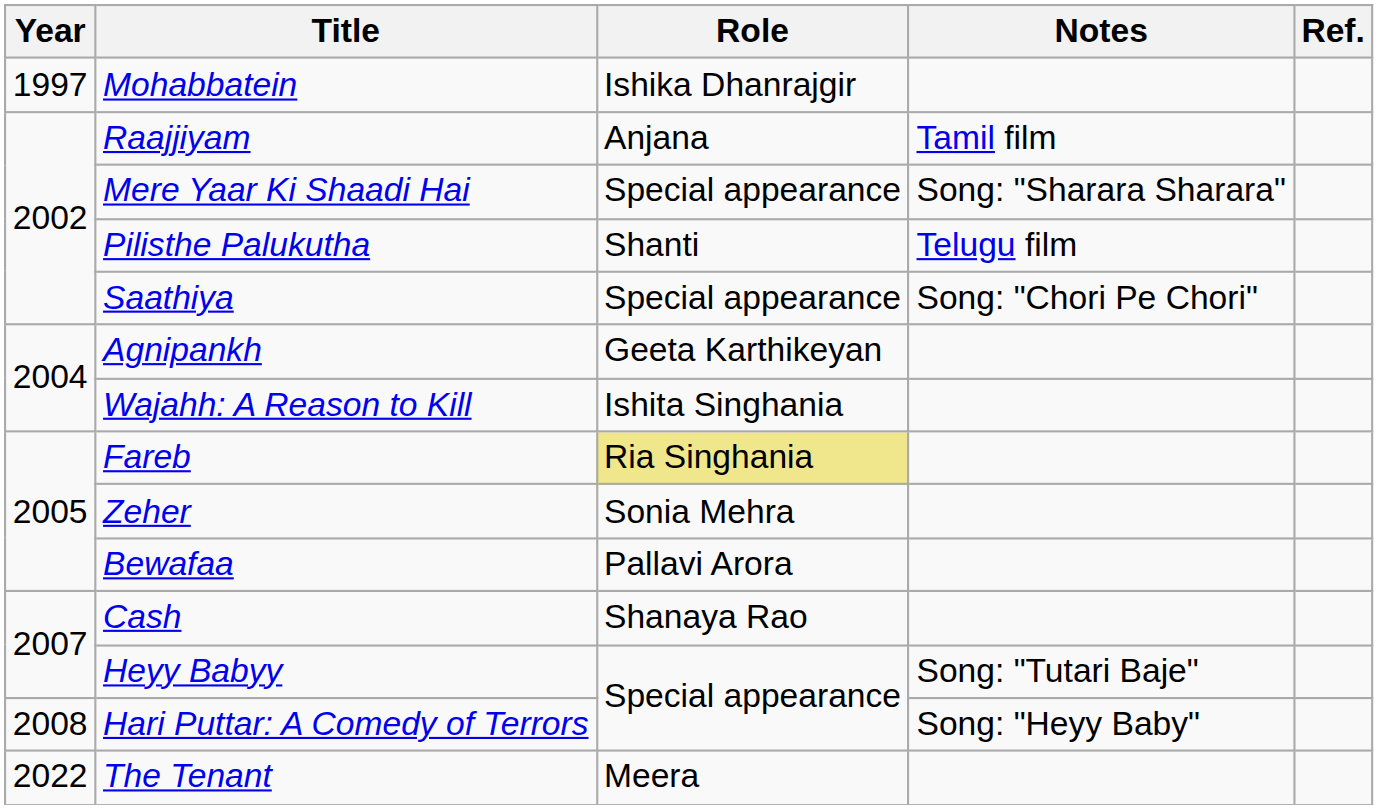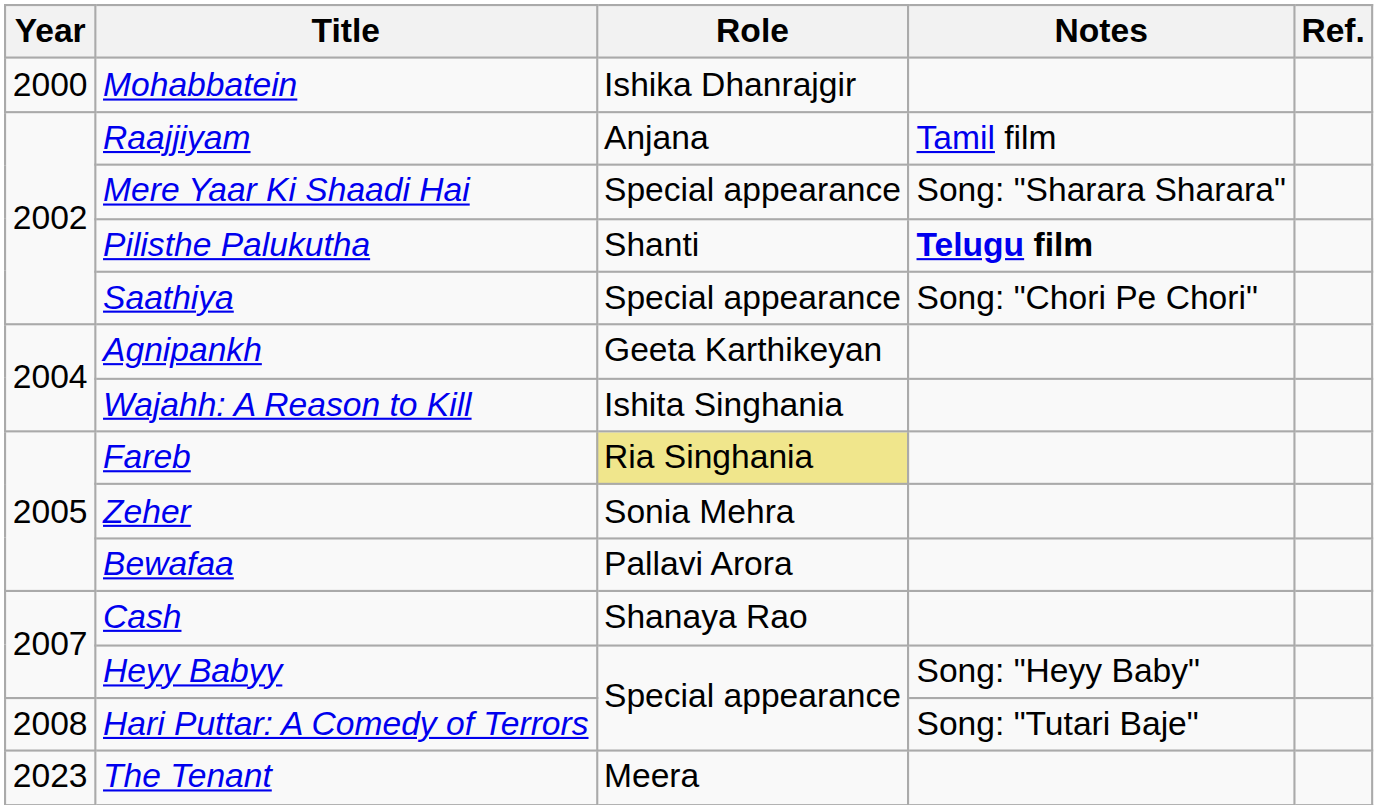Mohabbatein | Year: 1997 -> 2000
Pilisthe Palukutha | Notes: normal -> bold
Heyy Babyy | Notes: Song: "Tutari Baje" -> Song: "Heyy Baby"
Hari Puttar: A Comedy of Terrors | Notes: Song: "Heyy Baby" -> Song: "Tutari Baje"
The Tenant | Year: 2022 -> 2023
